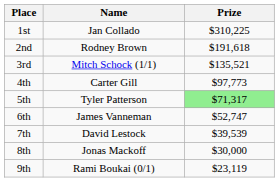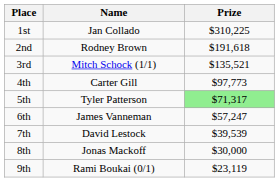6th | Prize: $52,747 -> $57,247
